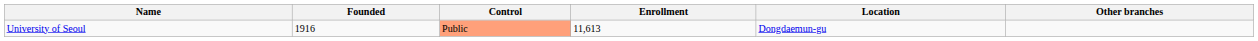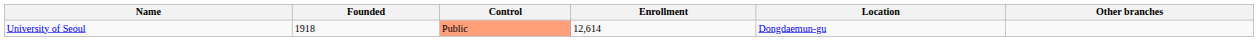University of Seoul | Founded: 1916 -> 1918
University of Seoul | Enrollment: 11,613 -> 12,614
